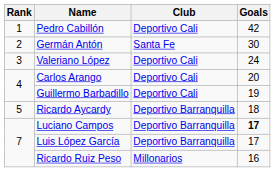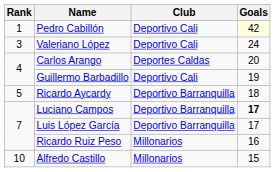Pedro Cabillón | Goals: no background -> lightyellow background
- row: 2 | Germán Antón | Santa Fe | 30
Carlos Arango | Club: Deportivo Cali -> Deportes Caldas
+ row: 10 | Alfredo Castillo | Millonarios | 15
